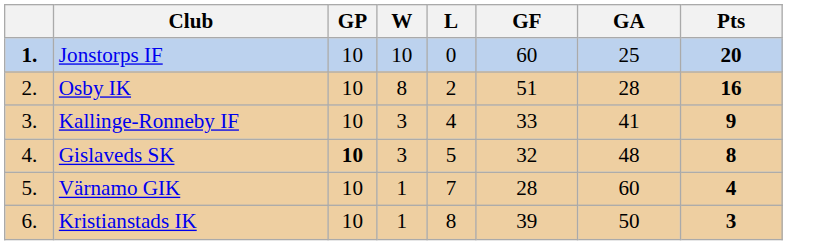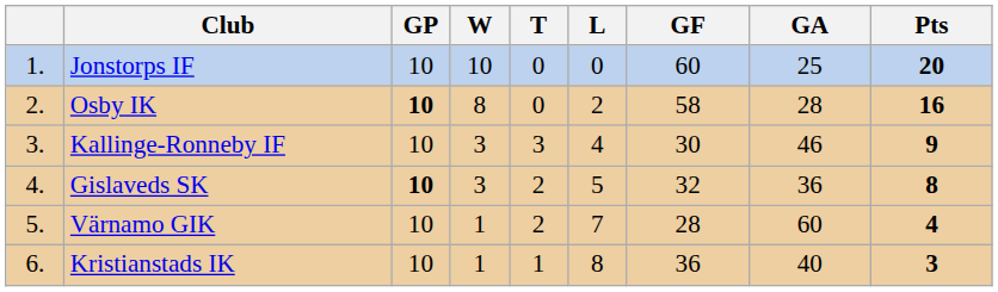+ column: T | 0 | 0 | 3 | 2 | 2 | 1
Jonstorps IF | column 1: bold -> normal
Osby IK | GP: normal -> bold
Osby IK | GF: 51 -> 58
Kallinge-Ronneby IF | GF: 33 -> 30
Kallinge-Ronneby IF | GA: 41 -> 46
Gislaveds SK | GA: 48 -> 36
Kristianstads IK | GF: 39 -> 36
Kristianstads IK | GA: 50 -> 40
